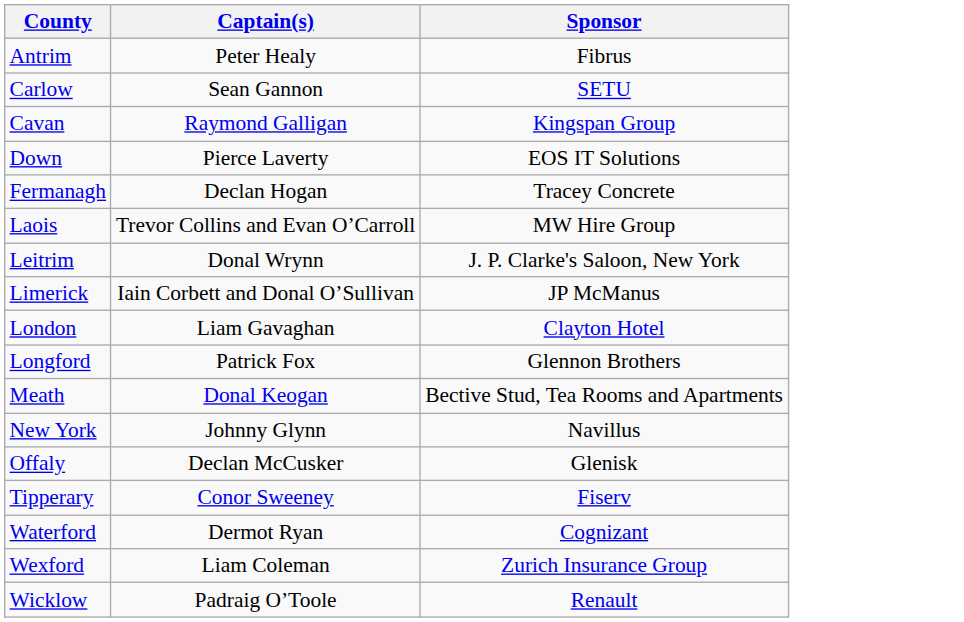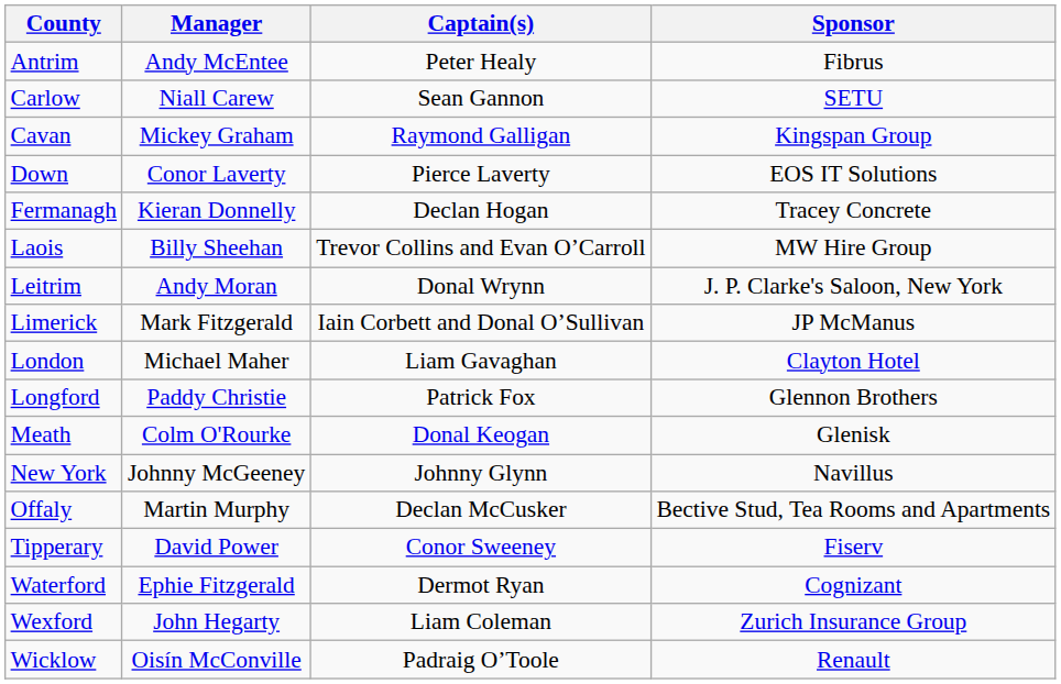+ column: Manager | Andy McEntee | Niall Carew | Mickey Graham | Conor Laverty | Kieran Donnelly | Billy Sheehan | Andy Moran | Mark Fitzgerald | Michael Maher | Paddy Christie | Colm O'Rourke | Johnny McGeeney | Martin Murphy | David Power | Ephie Fitzgerald | John Hegarty | Oisín McConville
Meath | Sponsor: Bective Stud, Tea Rooms and Apartments -> Glenisk
Offaly | Sponsor: Glenisk -> Bective Stud, Tea Rooms and Apartments
